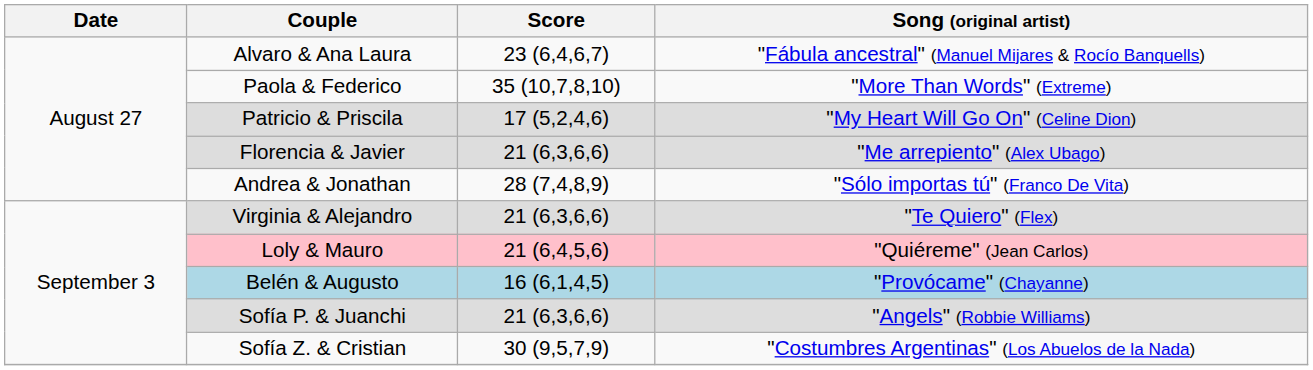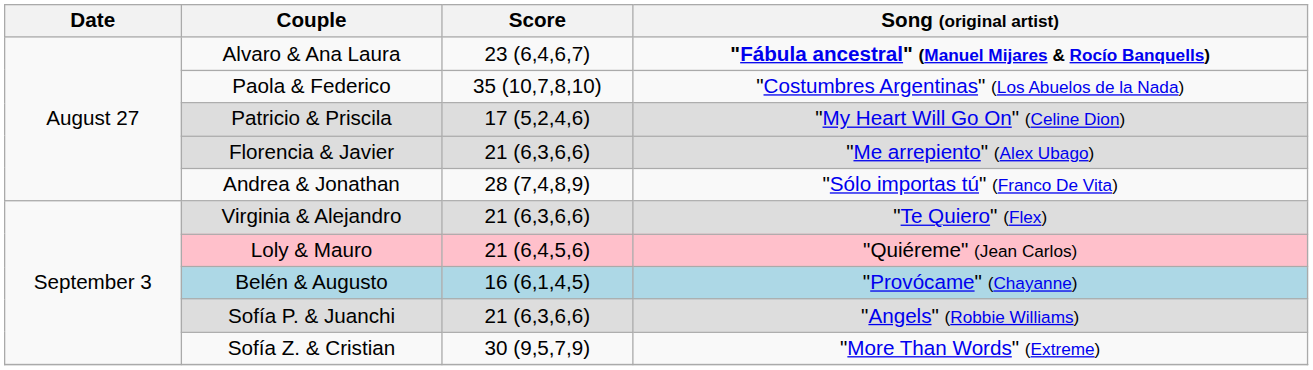Alvaro & Ana Laura | Song (original artist): normal -> bold
Paola & Federico | Song (original artist): "More Than Words" (Extreme) -> "Costumbres Argentinas" (Los Abuelos de la Nada)
Sofía Z. & Cristian | Song (original artist): "Costumbres Argentinas" (Los Abuelos de la Nada) -> "More Than Words" (Extreme)
